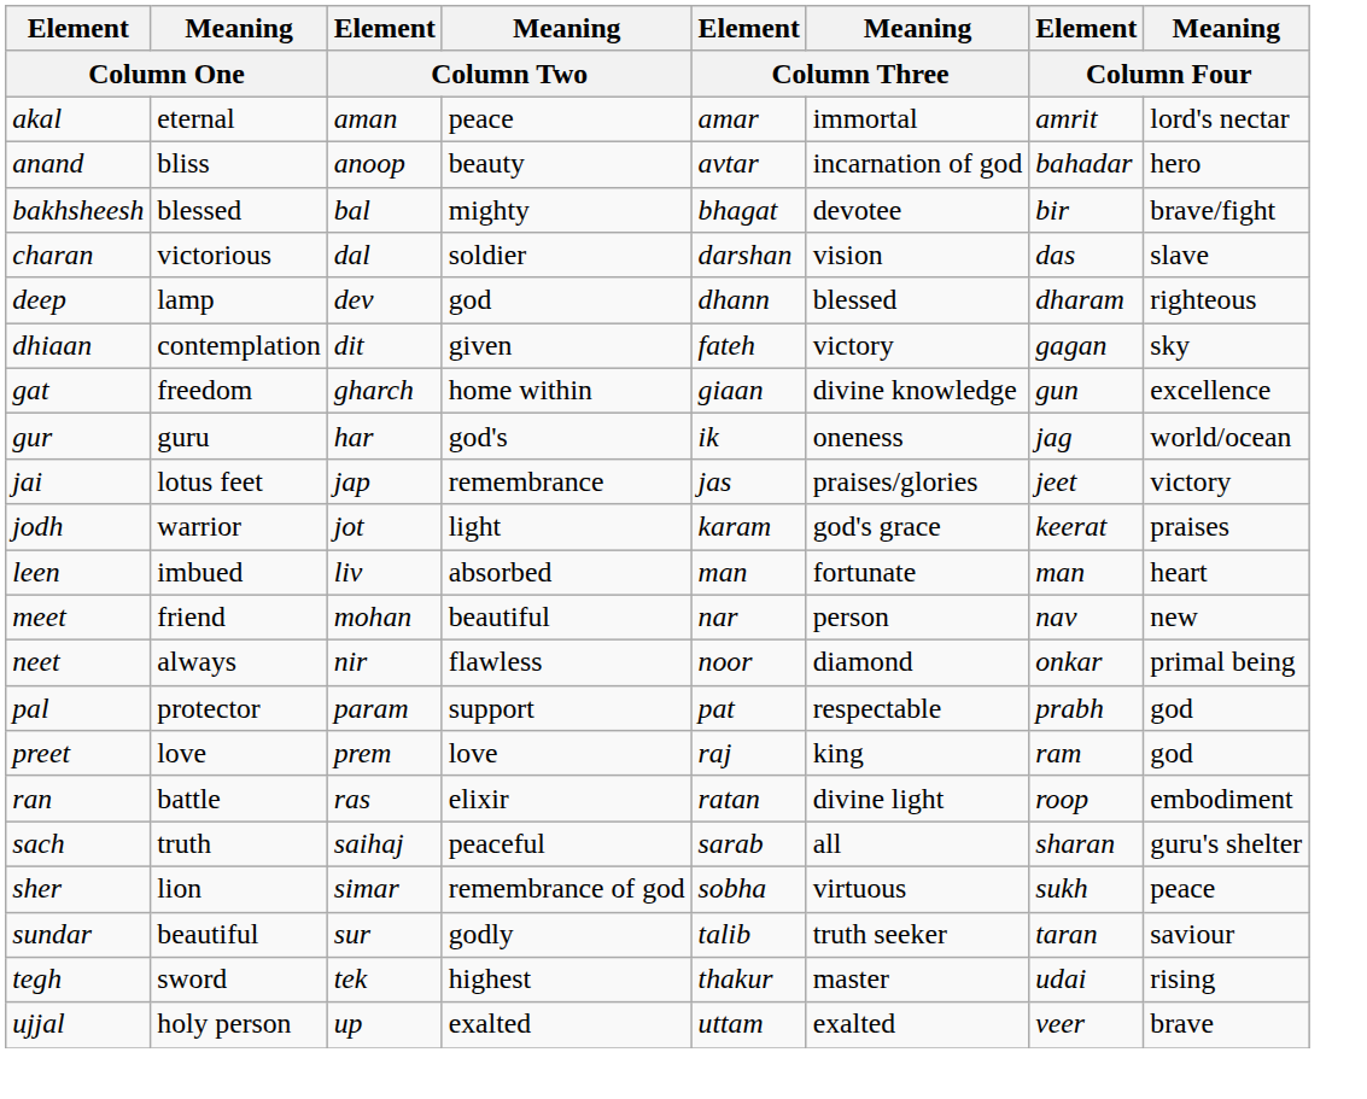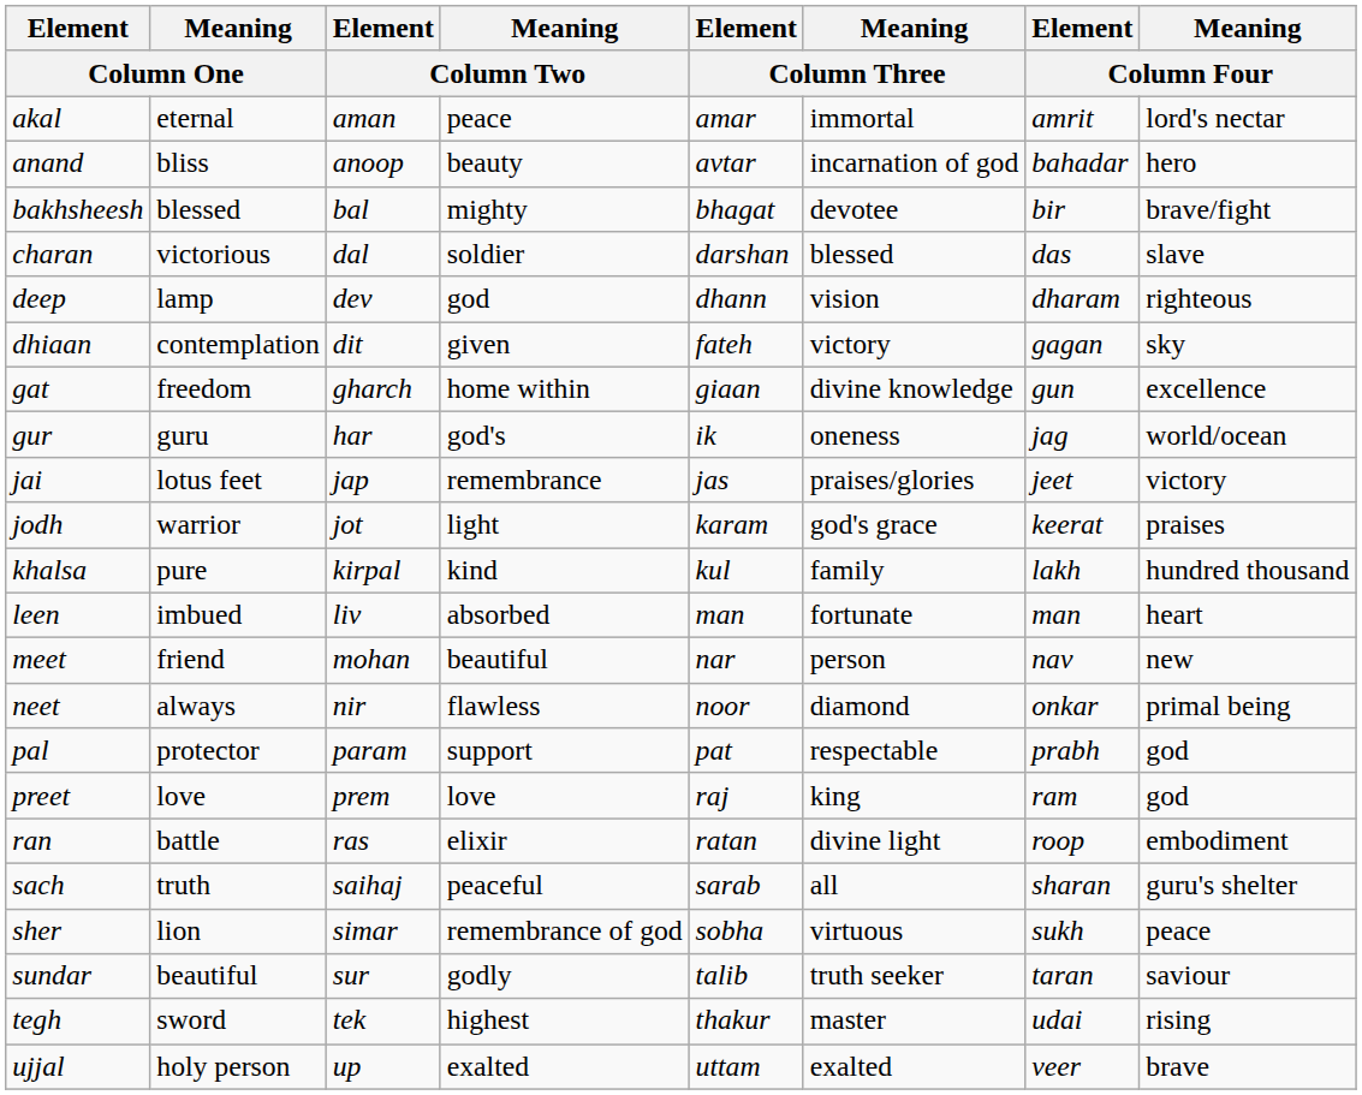charan | Meaning / Column Three: vision -> blessed
deep | Meaning / Column Three: blessed -> vision
+ row: khalsa | pure | kirpal | kind | kul | family | lakh | hundred thousand
